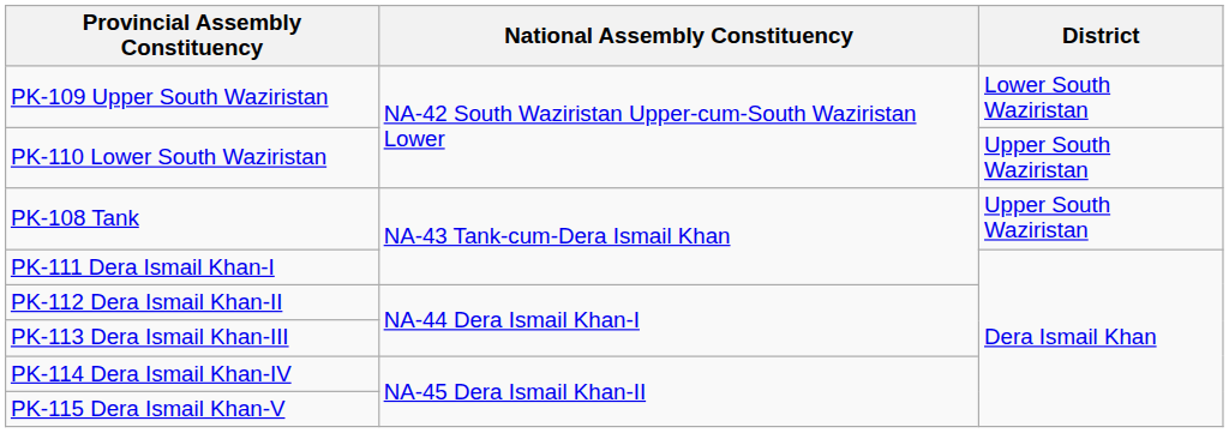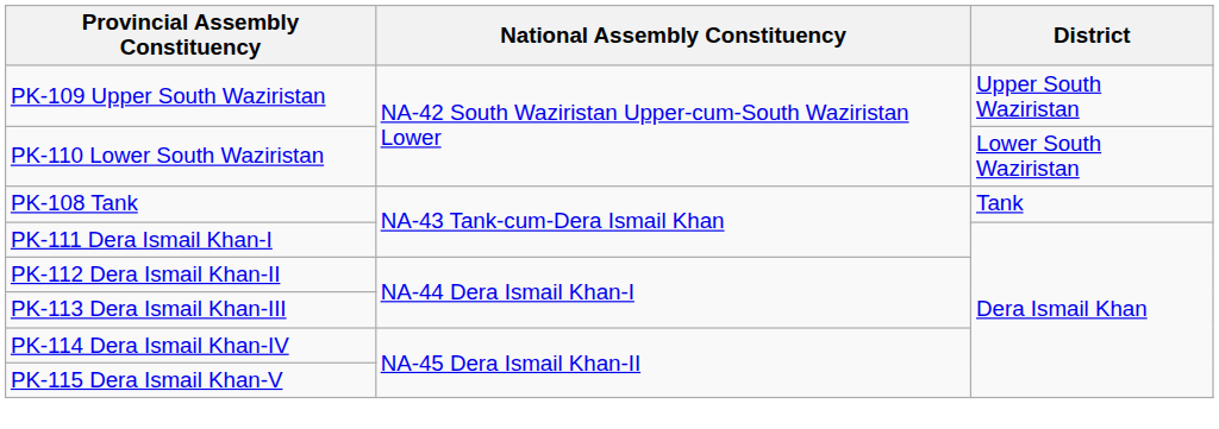PK-109 Upper South Waziristan | District: Lower South Waziristan -> Upper South Waziristan
PK-110 Lower South Waziristan | District: Upper South Waziristan -> Lower South Waziristan
PK-108 Tank | District: Upper South Waziristan -> Tank
